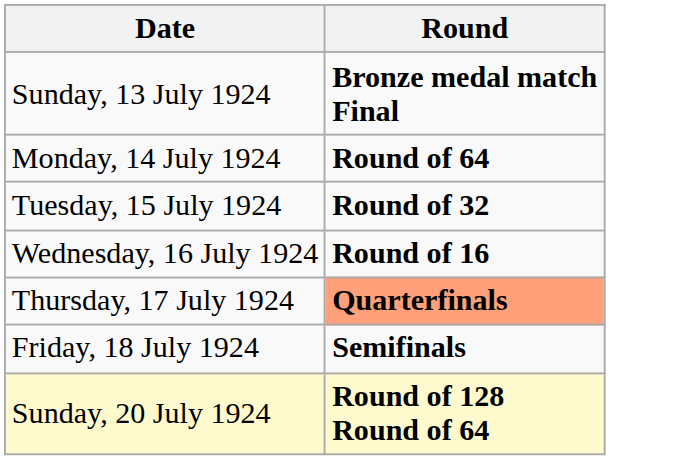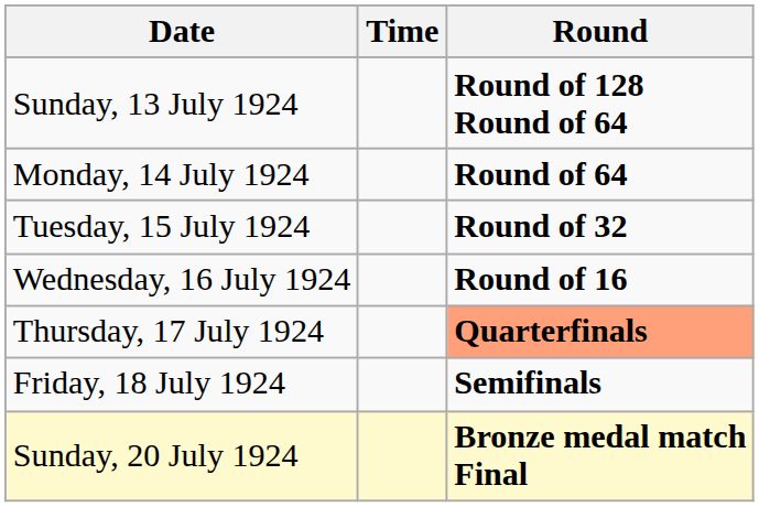+ column: Time
Sunday, 13 July 1924 | Round: Bronze medal match Final -> Round of 128 Round of 64
Sunday, 20 July 1924 | Round: Round of 128 Round of 64 -> Bronze medal match Final
